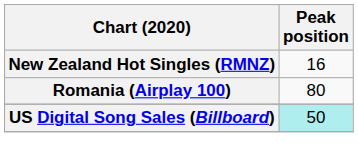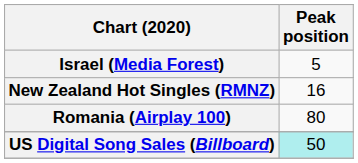+ row: Israel (Media Forest) | 5
